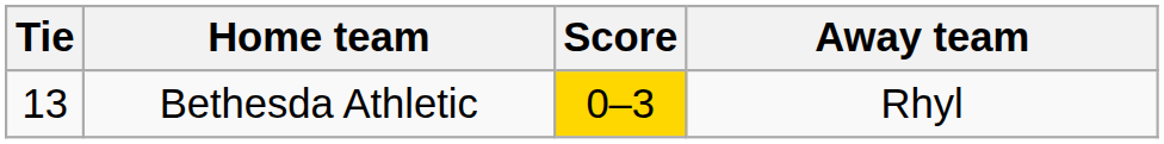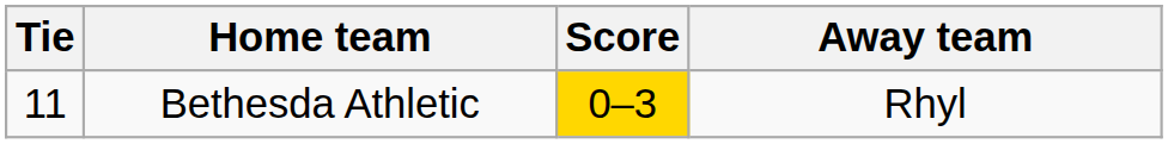Bethesda Athletic | Tie: 13 -> 11
